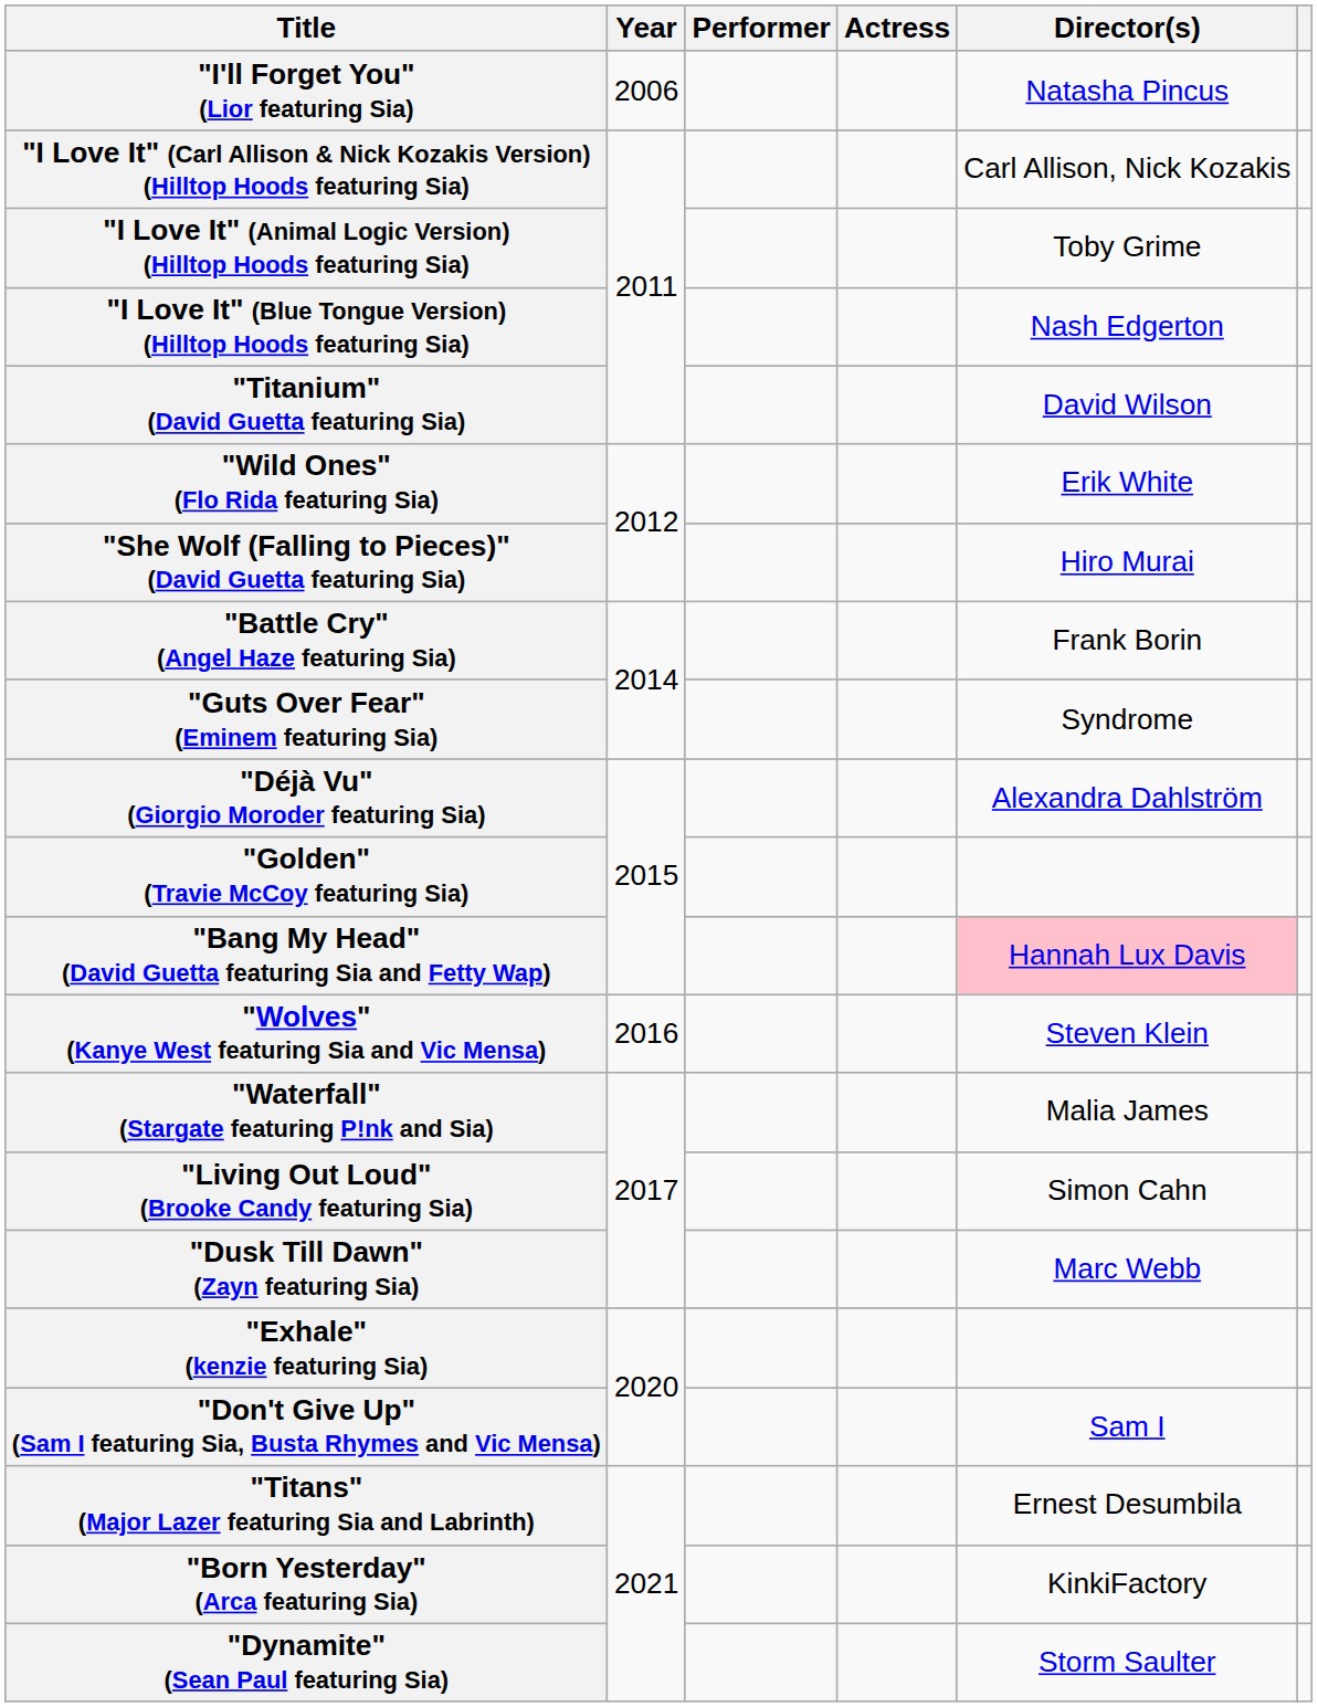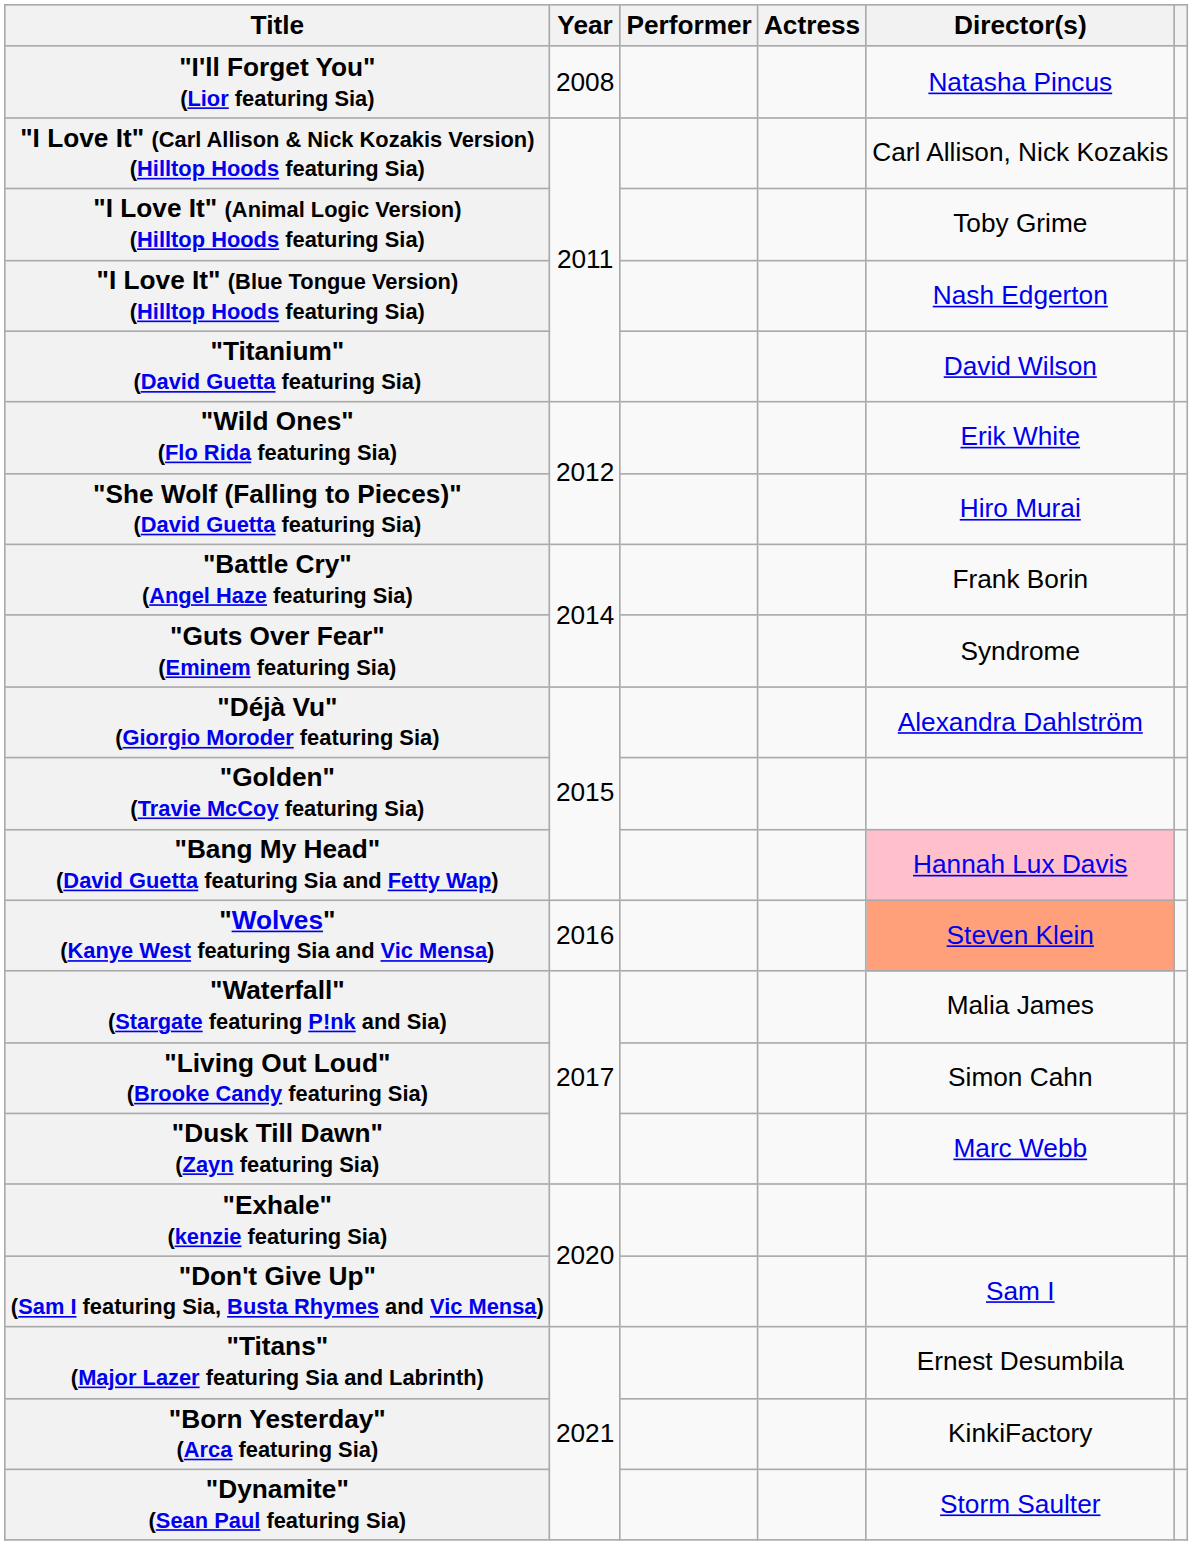"I'll Forget You" (Lior featuring Sia) | Year: 2006 -> 2008
"Wolves" (Kanye West featuring Sia and Vic Mensa) | Director(s): no background -> lightsalmon background
